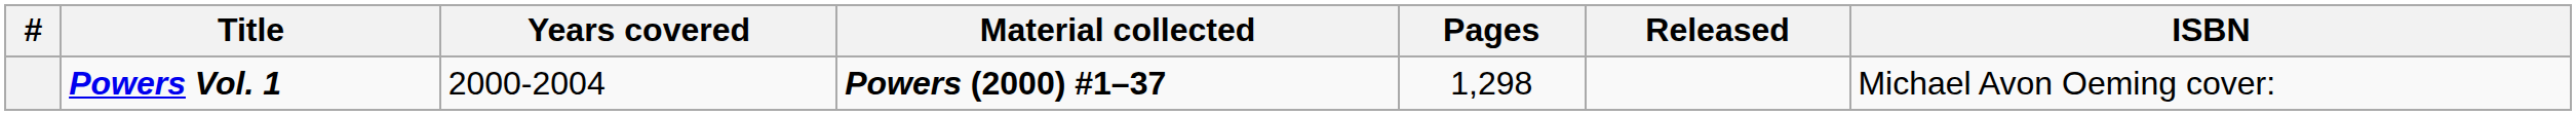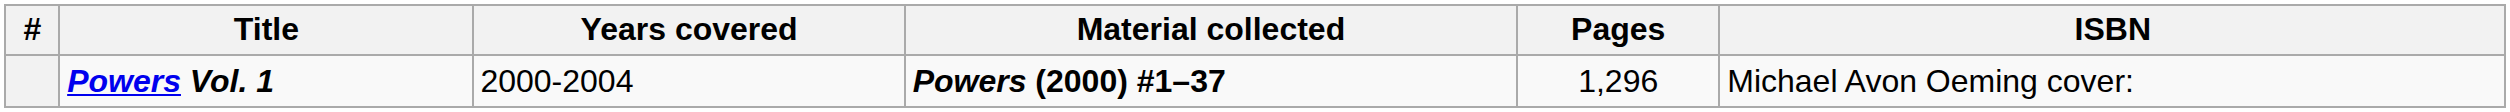- column: Released
Powers Vol. 1 | Pages: 1,298 -> 1,296
